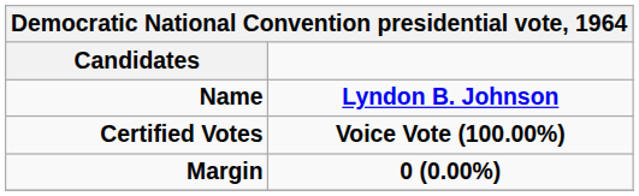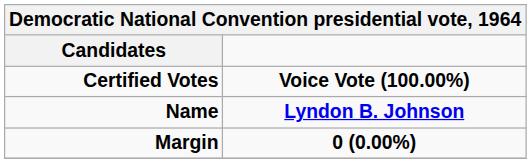rows swapped: Name <-> Certified Votes
